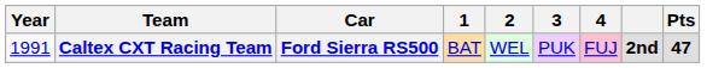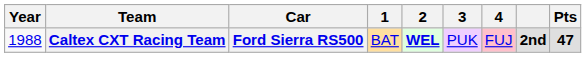Caltex CXT Racing Team | Year: 1991 -> 1988
Caltex CXT Racing Team | 2: normal -> bold
